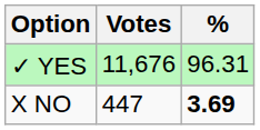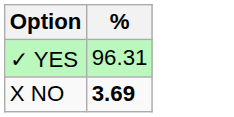- column: Votes | 11,676 | 447
